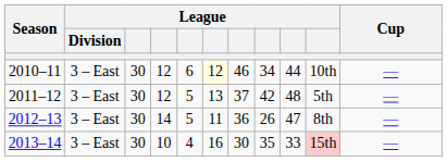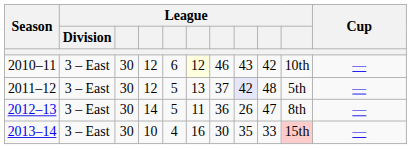2010–11 | column 8: 34 -> 43
2010–11 | column 9: 44 -> 42
2011–12 | column 8: no background -> lavender background
